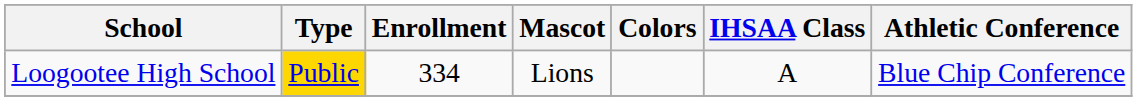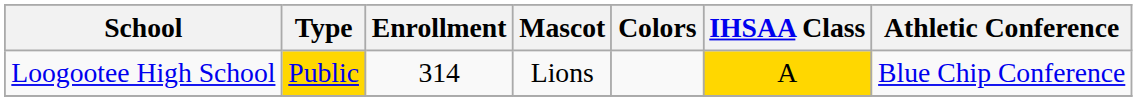Loogootee High School | Enrollment: 334 -> 314
Loogootee High School | IHSAA Class: no background -> gold background
